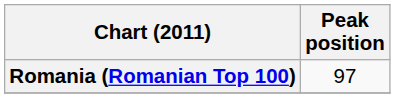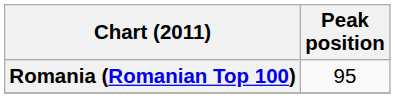Romania (Romanian Top 100) | Peak position: 97 -> 95
